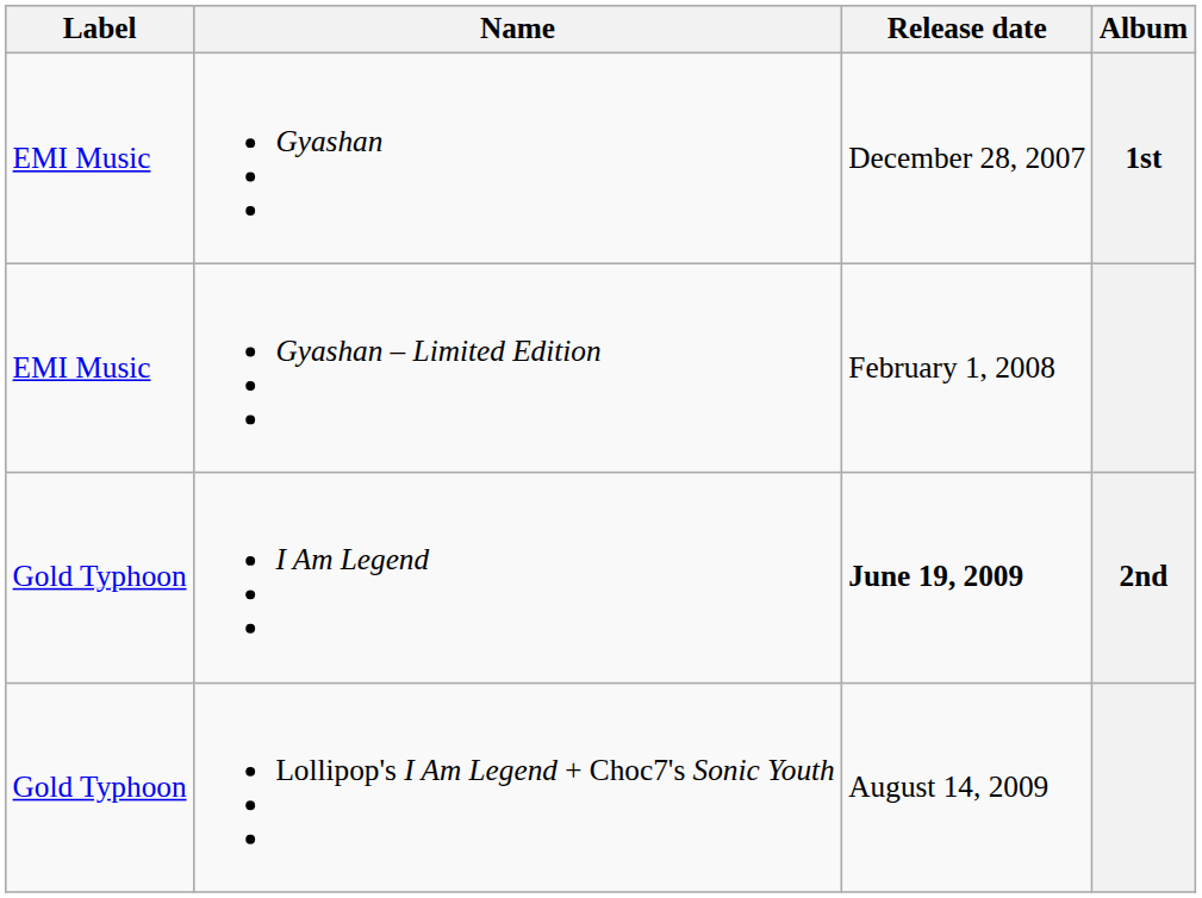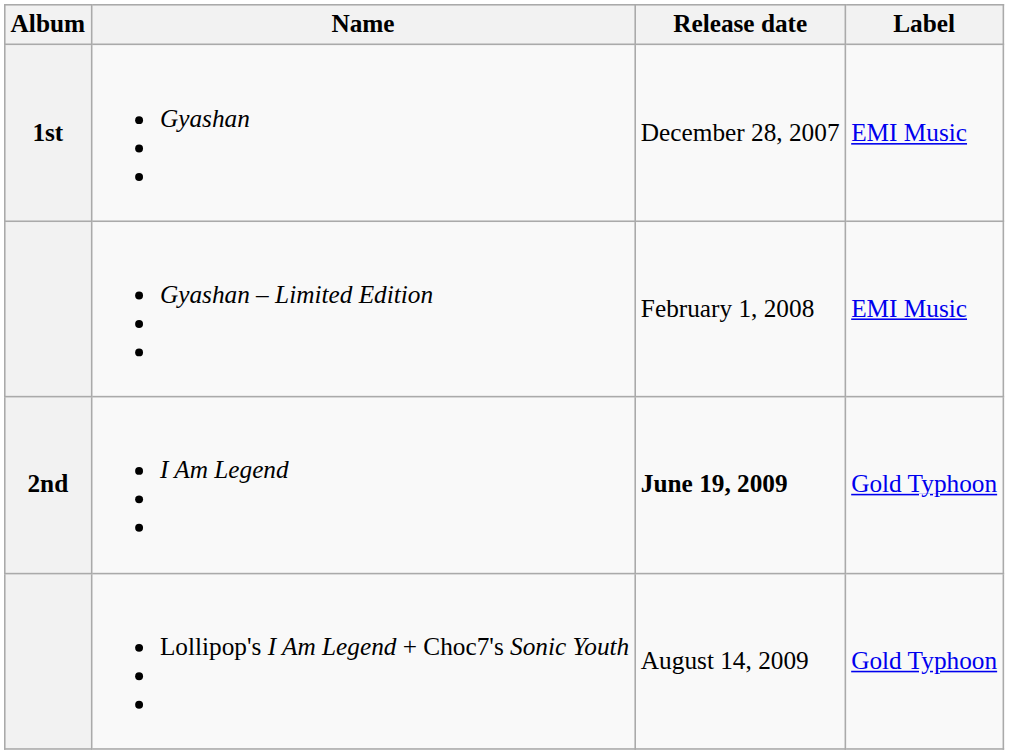columns swapped: Album <-> Label
